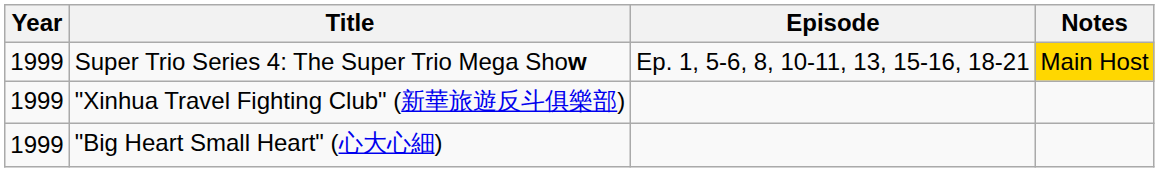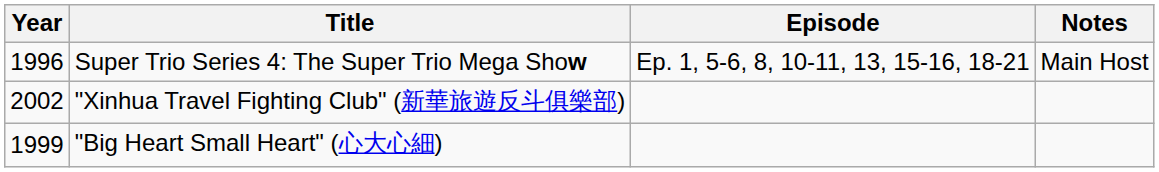Super Trio Series 4: The Super Trio Mega Show | Year: 1999 -> 1996
Super Trio Series 4: The Super Trio Mega Show | Notes: gold background -> no background
"Xinhua Travel Fighting Club" (新華旅遊反斗俱樂部) | Year: 1999 -> 2002
